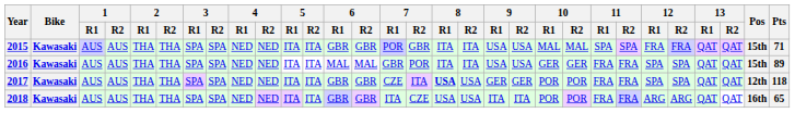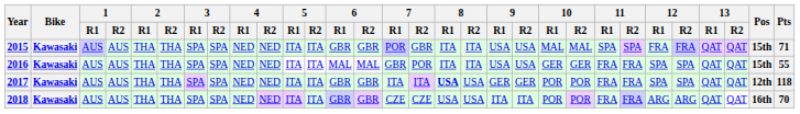2016 | Pts: 89 -> 55
2017 | 7 / R1: CZE -> ITA
2018 | 7 / R1: ITA -> CZE
2018 | Pts: 65 -> 70
